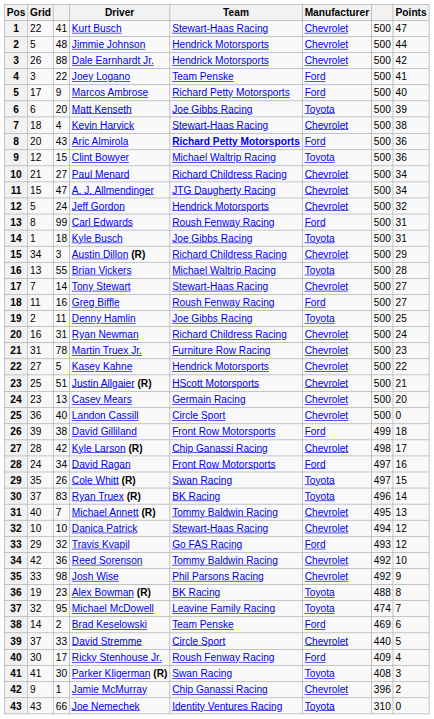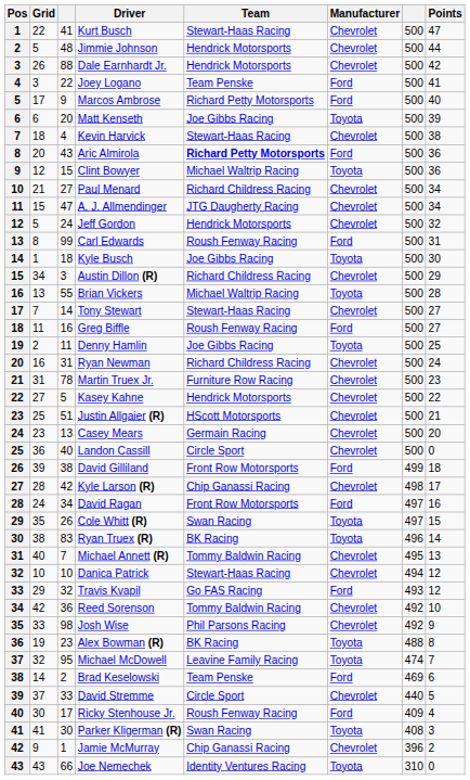Kyle Busch | Points: 31 -> 30
Ryan Truex (R) | Grid: 37 -> 38
